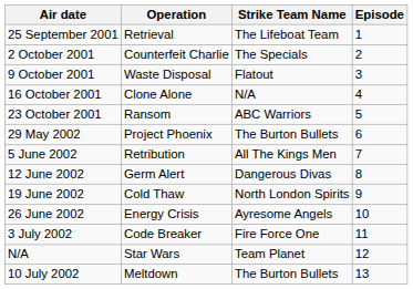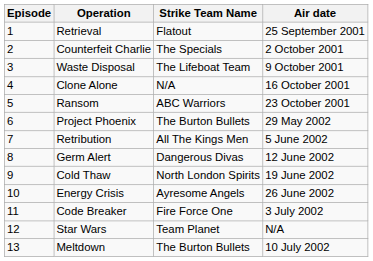columns swapped: Episode <-> Air date
Retrieval | Strike Team Name: The Lifeboat Team -> Flatout
Waste Disposal | Strike Team Name: Flatout -> The Lifeboat Team
